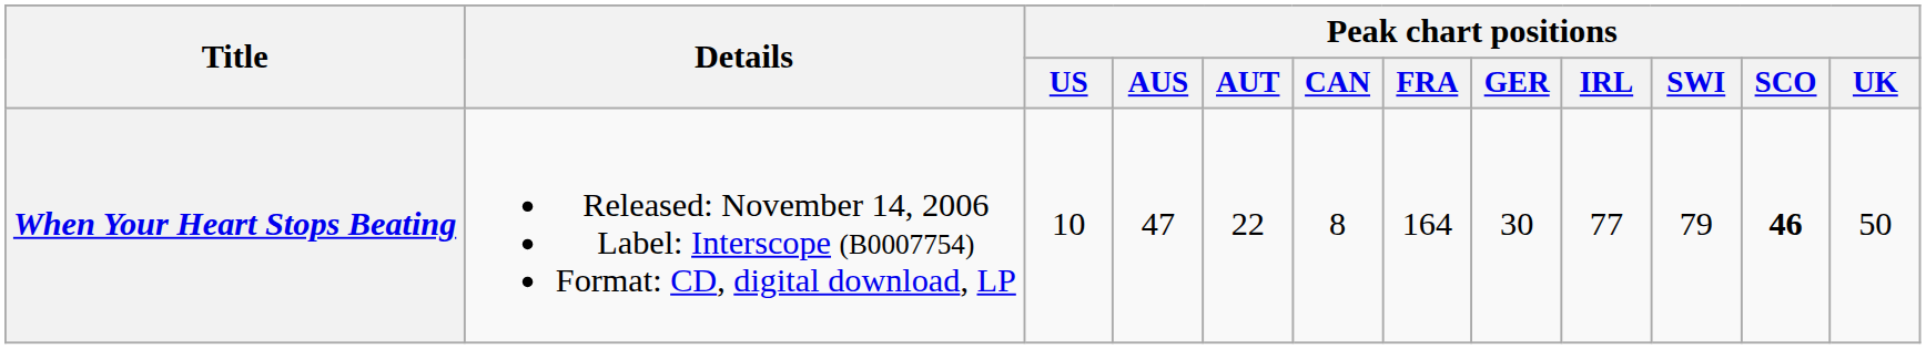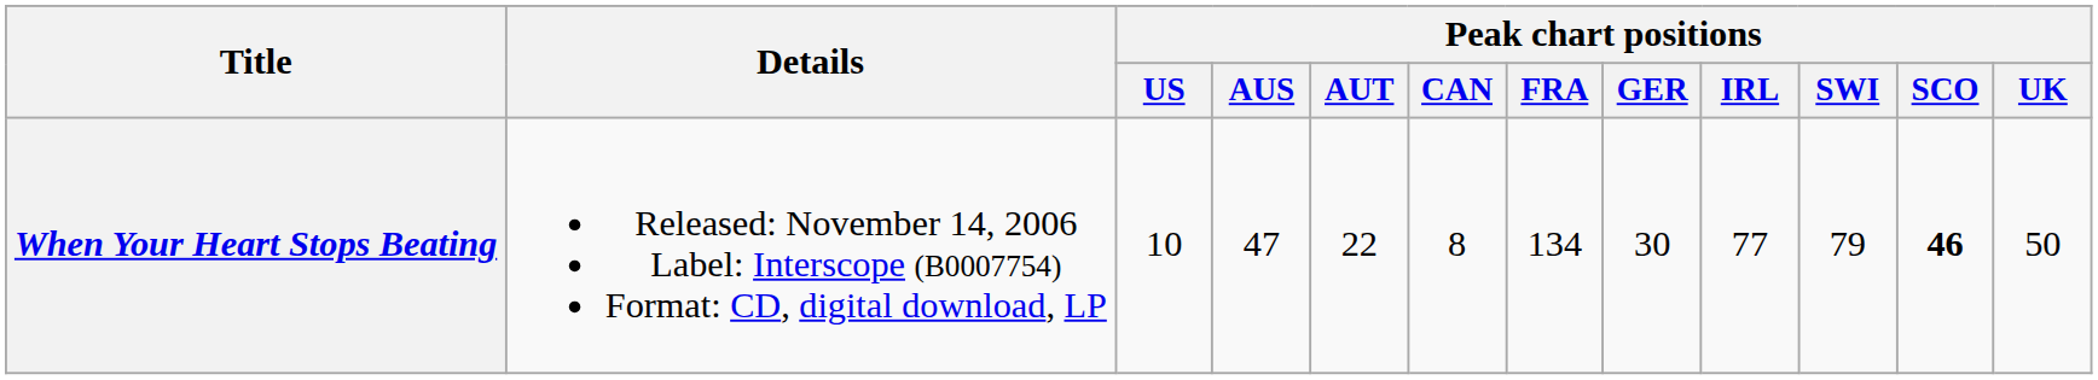When Your Heart Stops Beating | Peak chart positions / FRA: 164 -> 134
